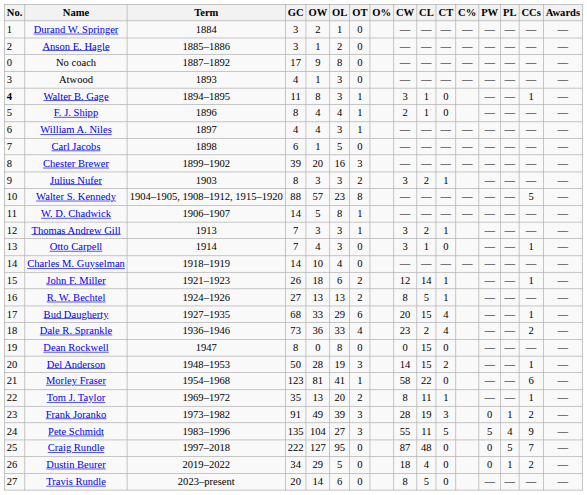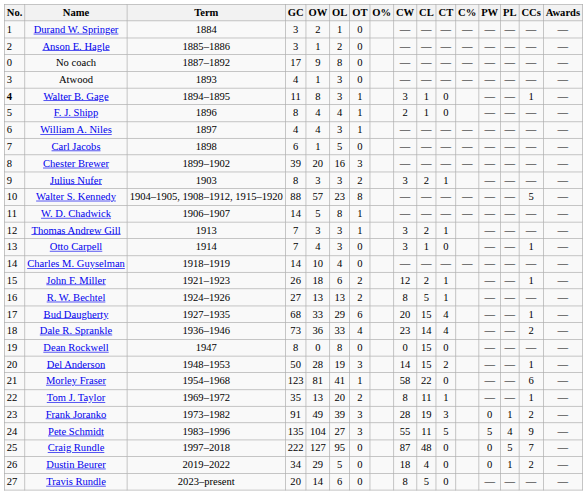John F. Miller | CL: 14 -> 2
Dale R. Sprankle | CL: 2 -> 14
